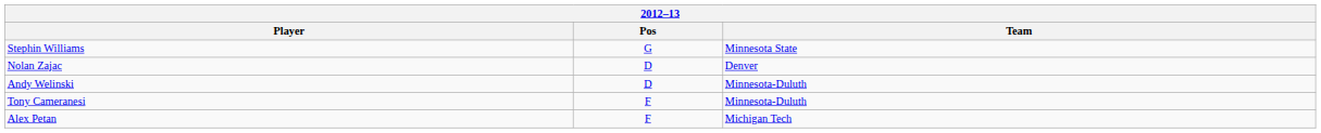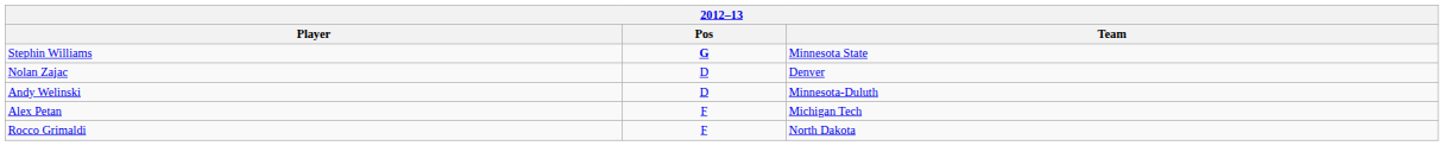Stephin Williams | Pos: normal -> bold
- row: Tony Cameranesi | F | Minnesota-Duluth
+ row: Rocco Grimaldi | F | North Dakota
